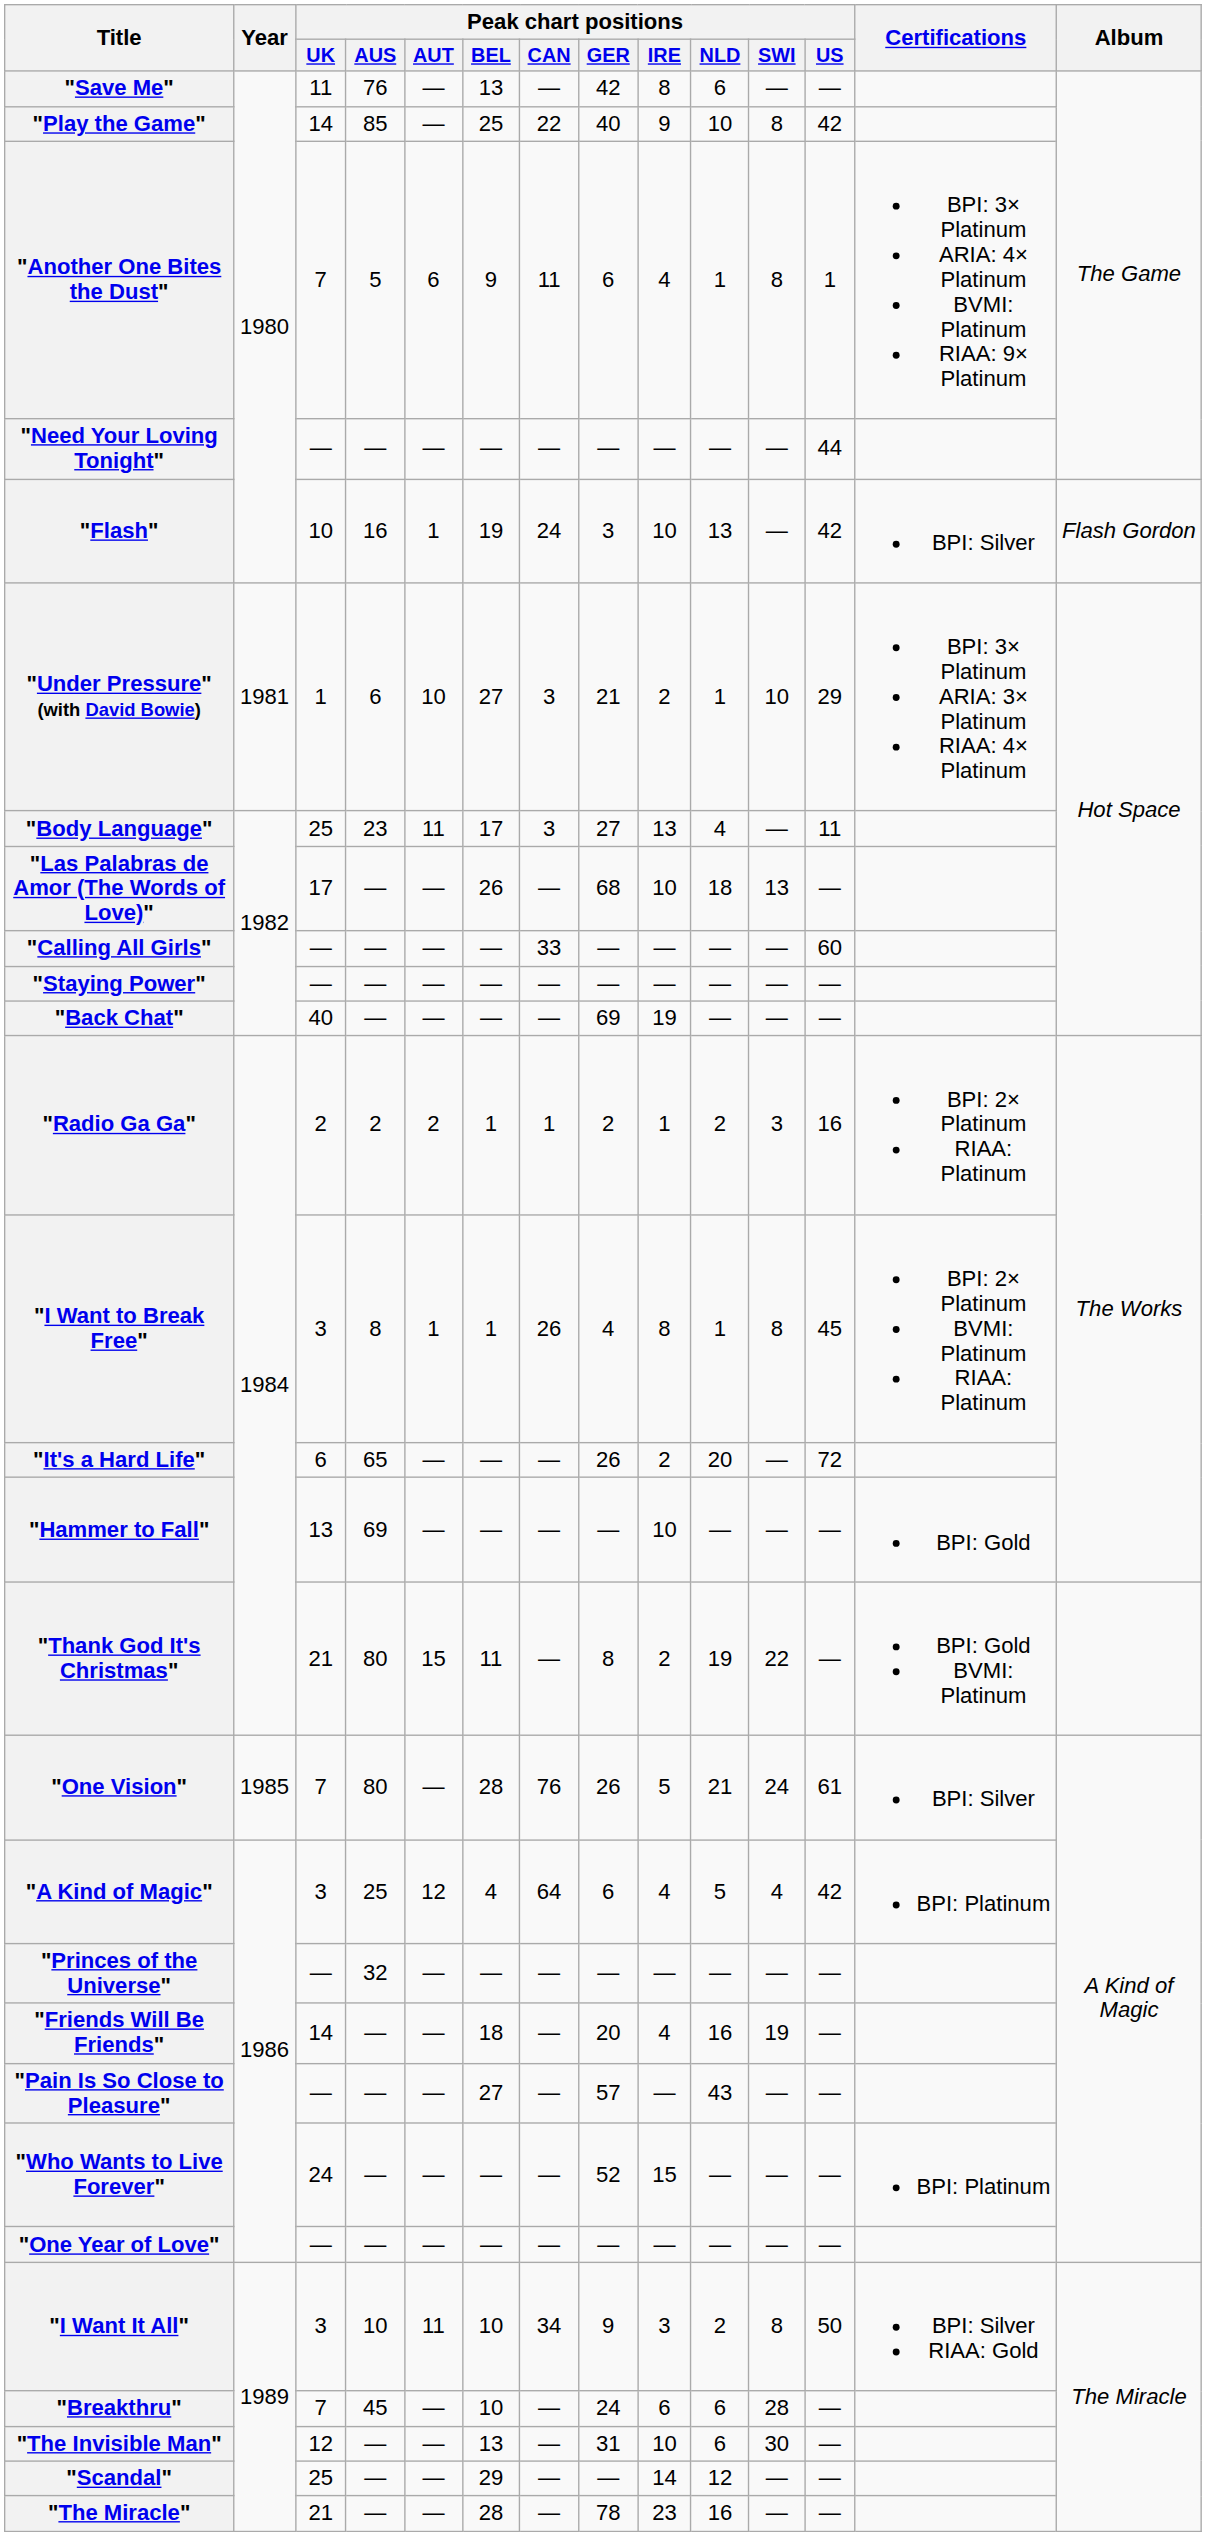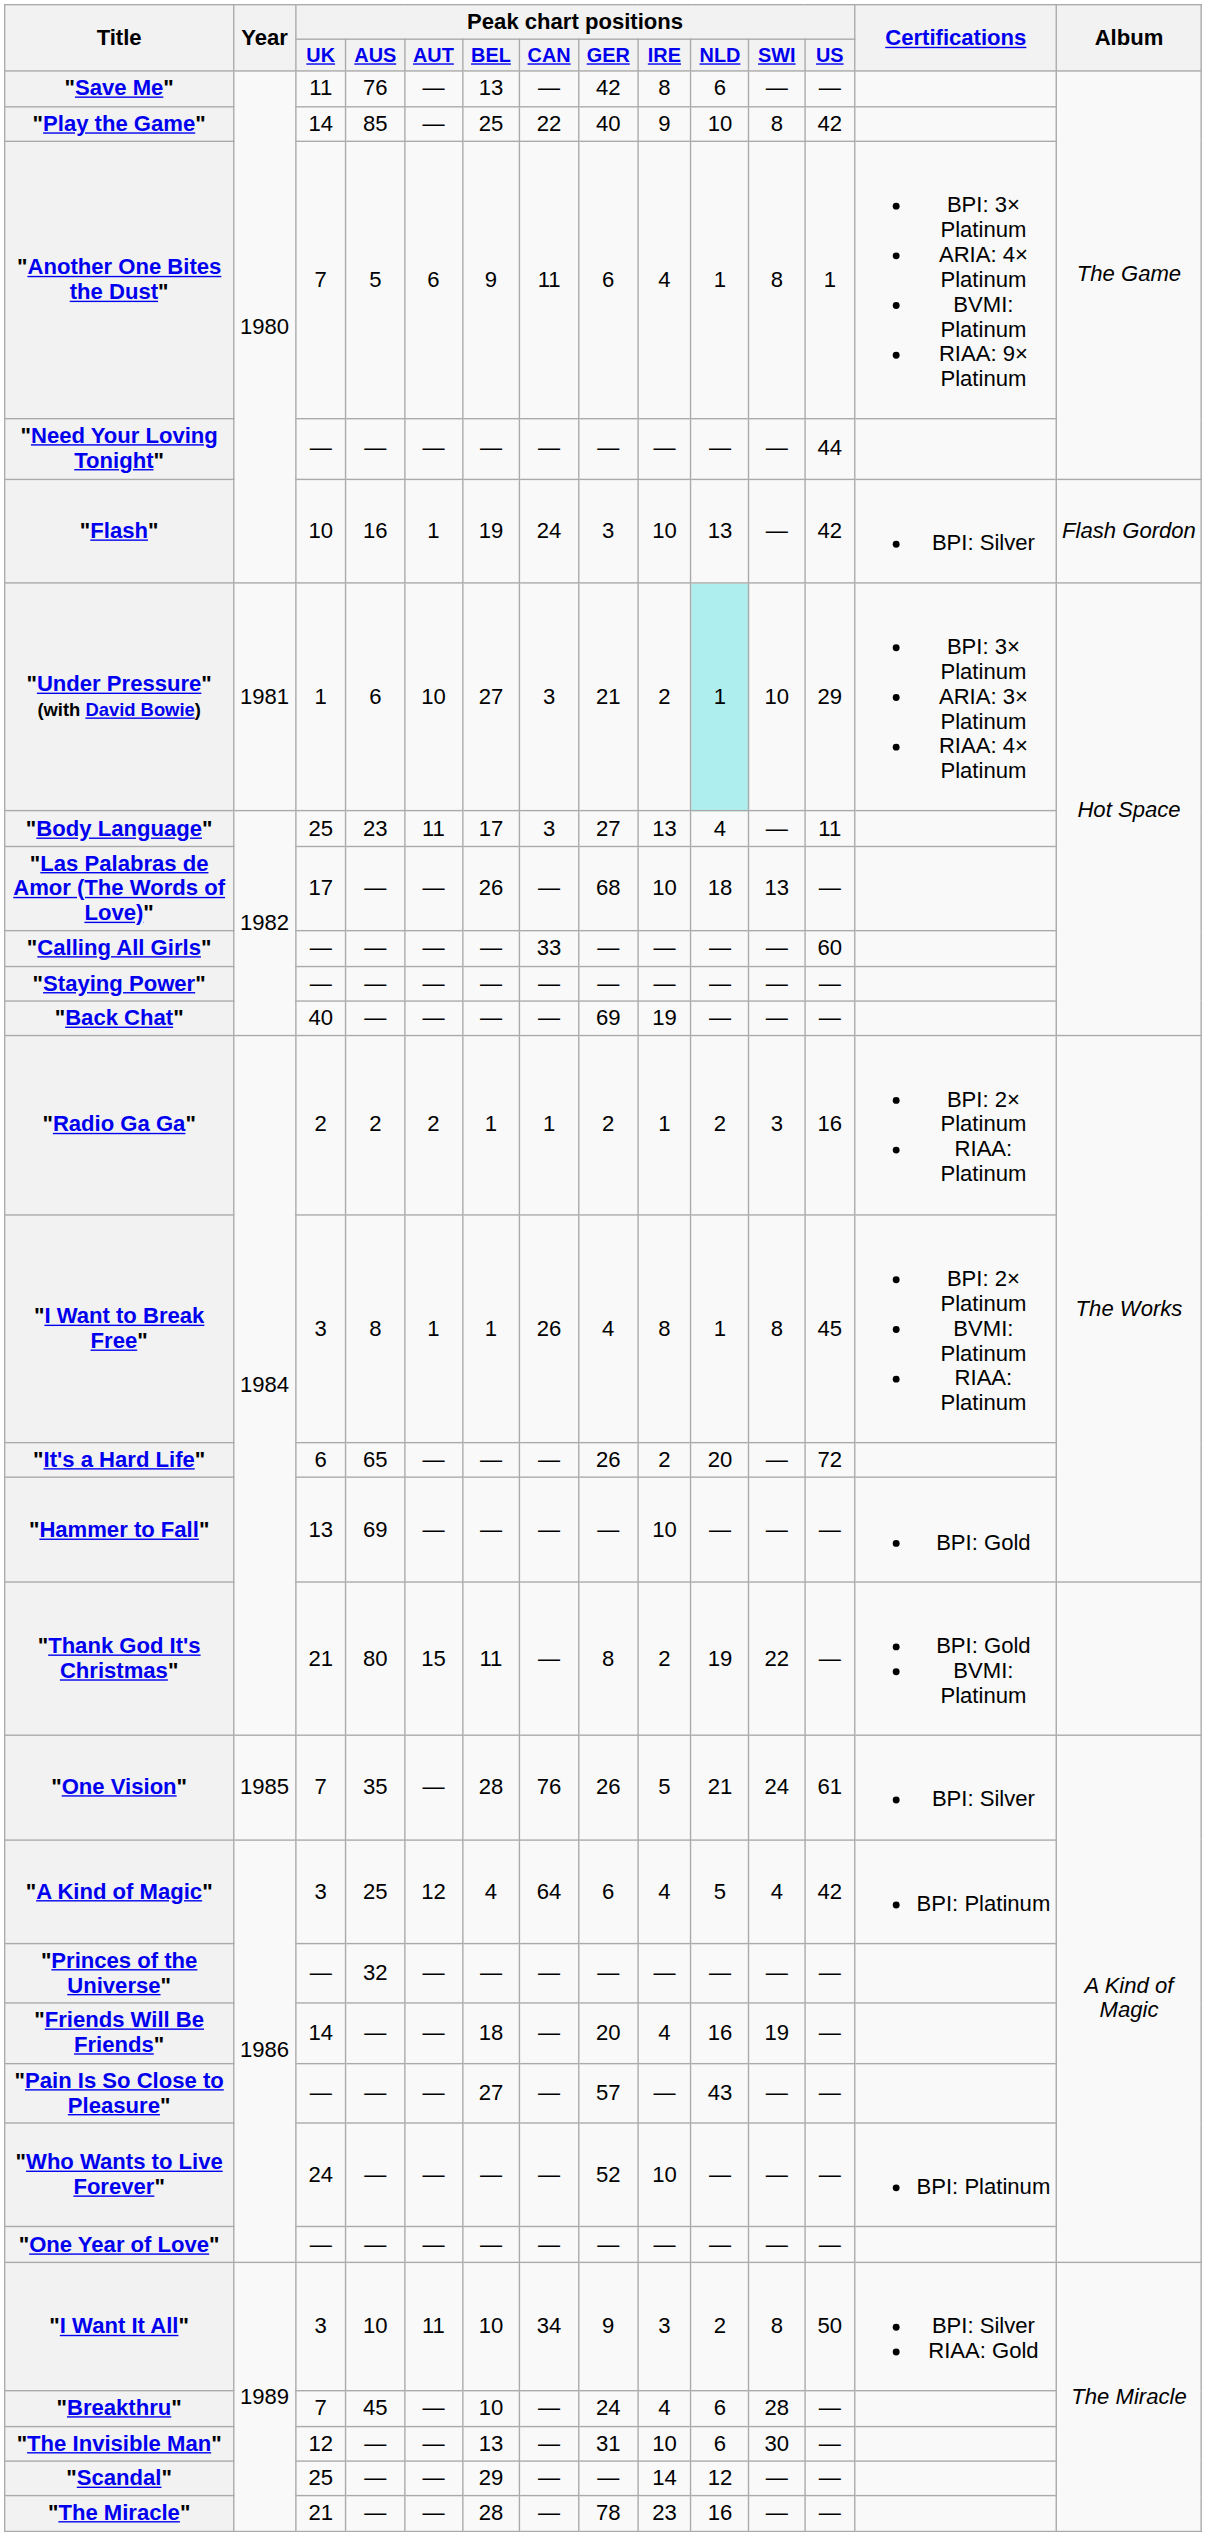"Under Pressure" (with David Bowie) | Peak chart positions / NLD: no background -> paleturquoise background
"One Vision" | Peak chart positions / AUS: 80 -> 35
"Who Wants to Live Forever" | Peak chart positions / IRE: 15 -> 10
"Breakthru" | Peak chart positions / IRE: 6 -> 4
